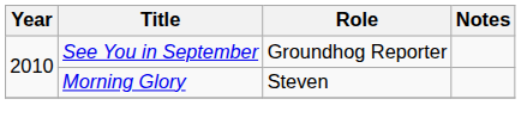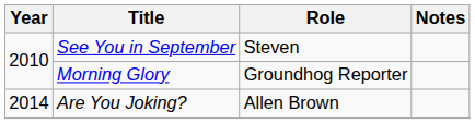See You in September | Role: Groundhog Reporter -> Steven
Morning Glory | Role: Steven -> Groundhog Reporter
+ row: 2014 | Are You Joking? | Allen Brown
